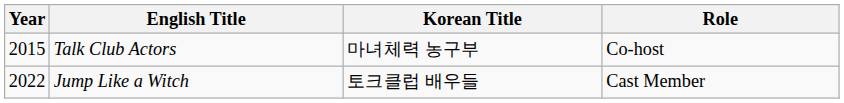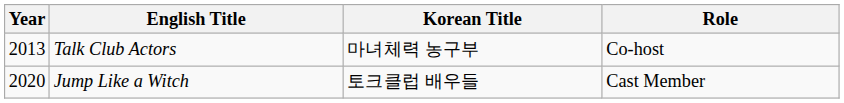Talk Club Actors | Year: 2015 -> 2013
Jump Like a Witch | Year: 2022 -> 2020
